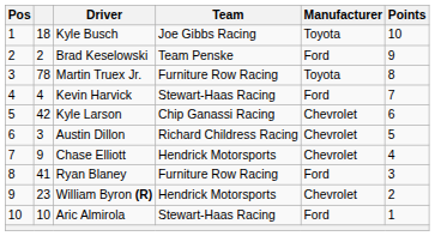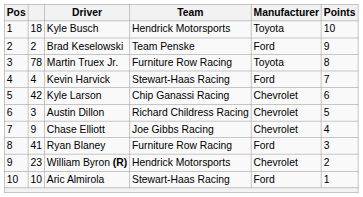Kyle Busch | Team: Joe Gibbs Racing -> Hendrick Motorsports
Chase Elliott | Team: Hendrick Motorsports -> Joe Gibbs Racing
